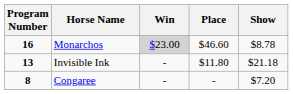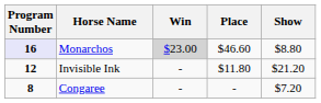Monarchos | Program Number: no background -> lavender background
Monarchos | Show: $8.78 -> $8.80
Invisible Ink | Program Number: 13 -> 12
Invisible Ink | Show: $21.18 -> $21.20
